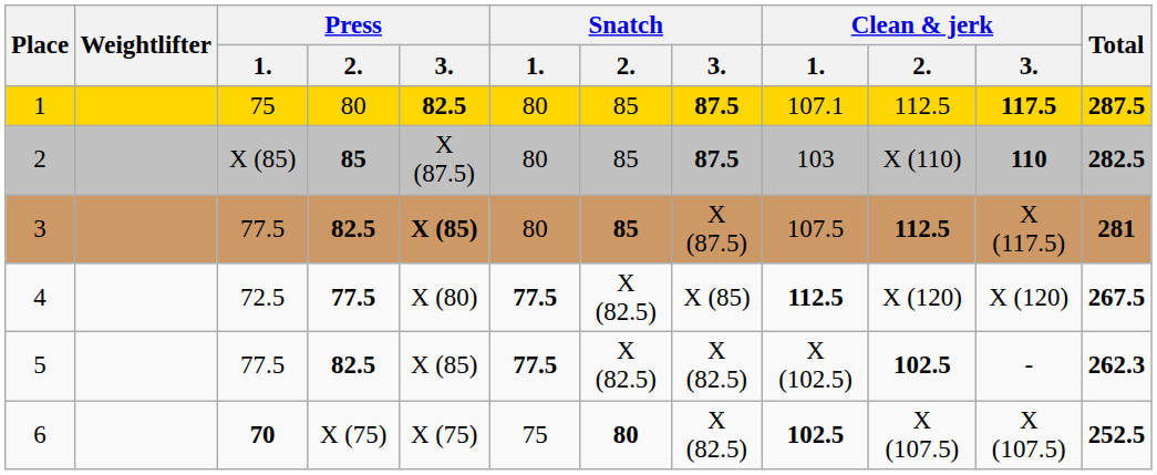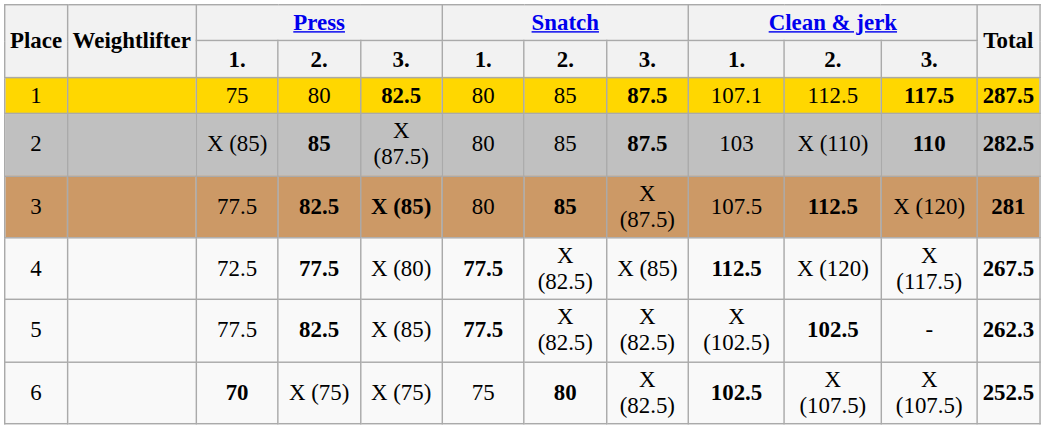3 | Clean & jerk / 3.: X (117.5) -> X (120)
4 | Clean & jerk / 3.: X (120) -> X (117.5)
